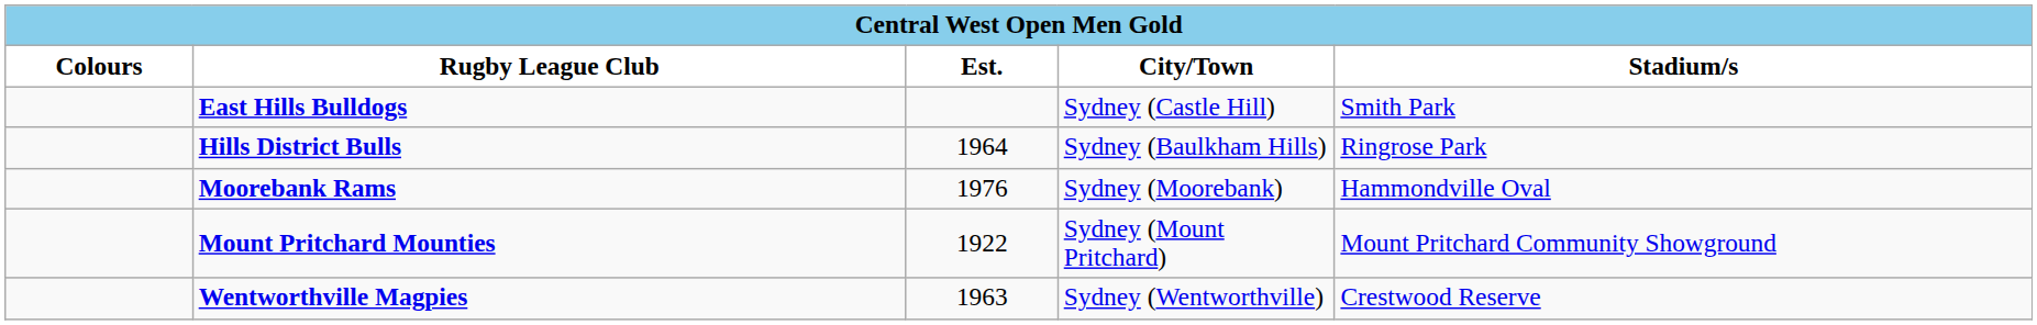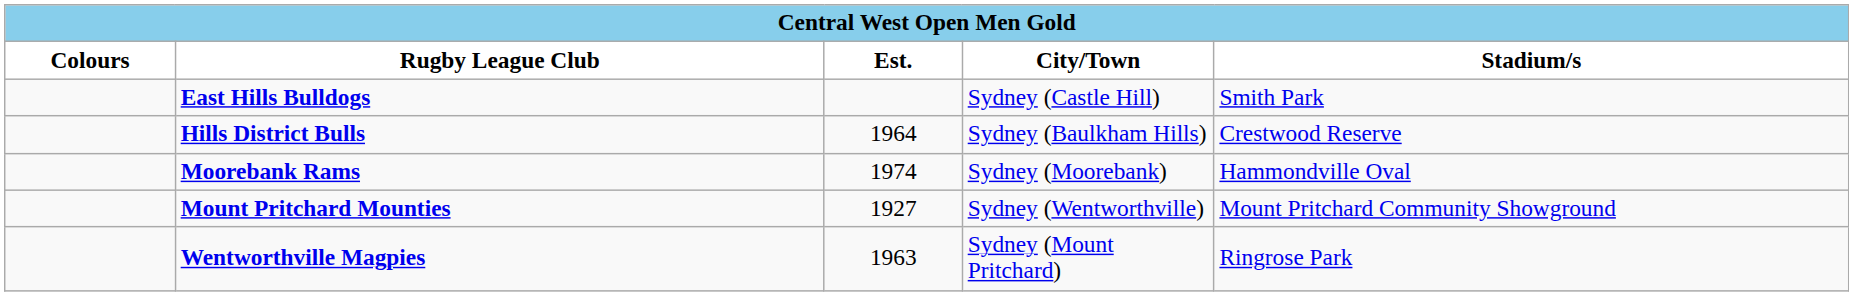Hills District Bulls | Stadium/s: Ringrose Park -> Crestwood Reserve
Moorebank Rams | Est.: 1976 -> 1974
Mount Pritchard Mounties | Est.: 1922 -> 1927
Mount Pritchard Mounties | City/Town: Sydney (Mount Pritchard) -> Sydney (Wentworthville)
Wentworthville Magpies | City/Town: Sydney (Wentworthville) -> Sydney (Mount Pritchard)
Wentworthville Magpies | Stadium/s: Crestwood Reserve -> Ringrose Park
